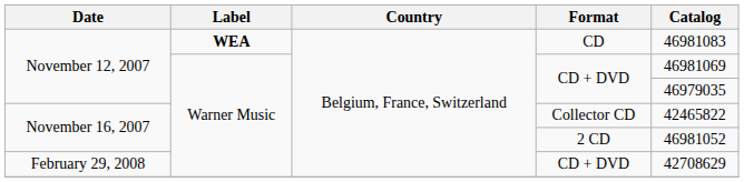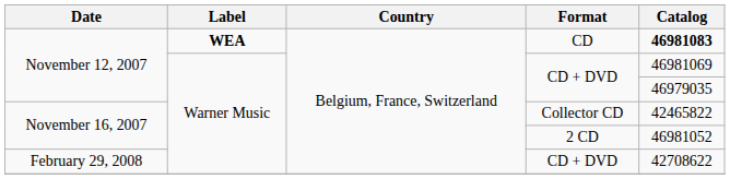CD | Catalog: normal -> bold
February 29, 2008 / CD + DVD | Catalog: 42708629 -> 42708622
